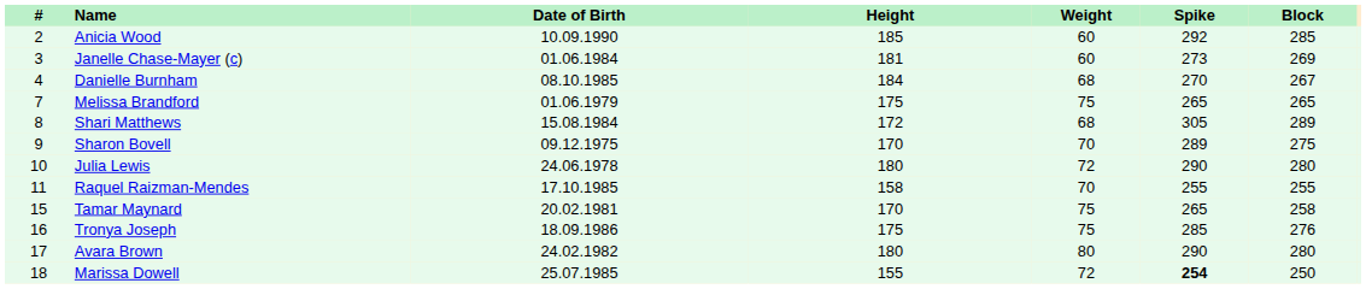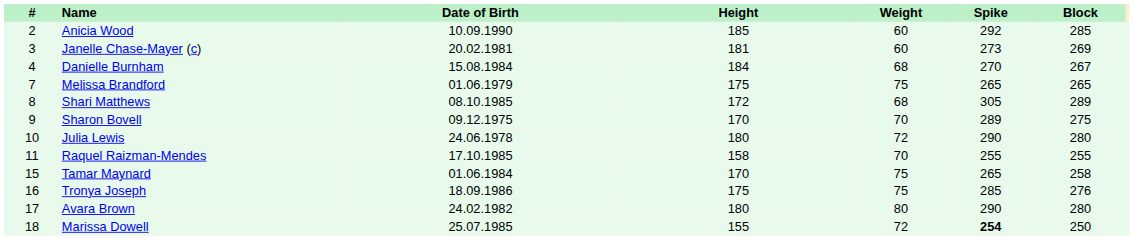Janelle Chase-Mayer (c) | Date of Birth: 01.06.1984 -> 20.02.1981
Danielle Burnham | Date of Birth: 08.10.1985 -> 15.08.1984
Shari Matthews | Date of Birth: 15.08.1984 -> 08.10.1985
Tamar Maynard | Date of Birth: 20.02.1981 -> 01.06.1984
